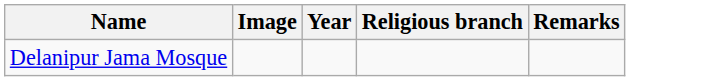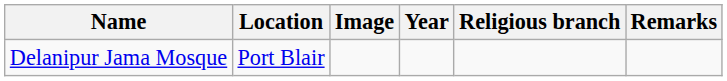+ column: Location | Port Blair
